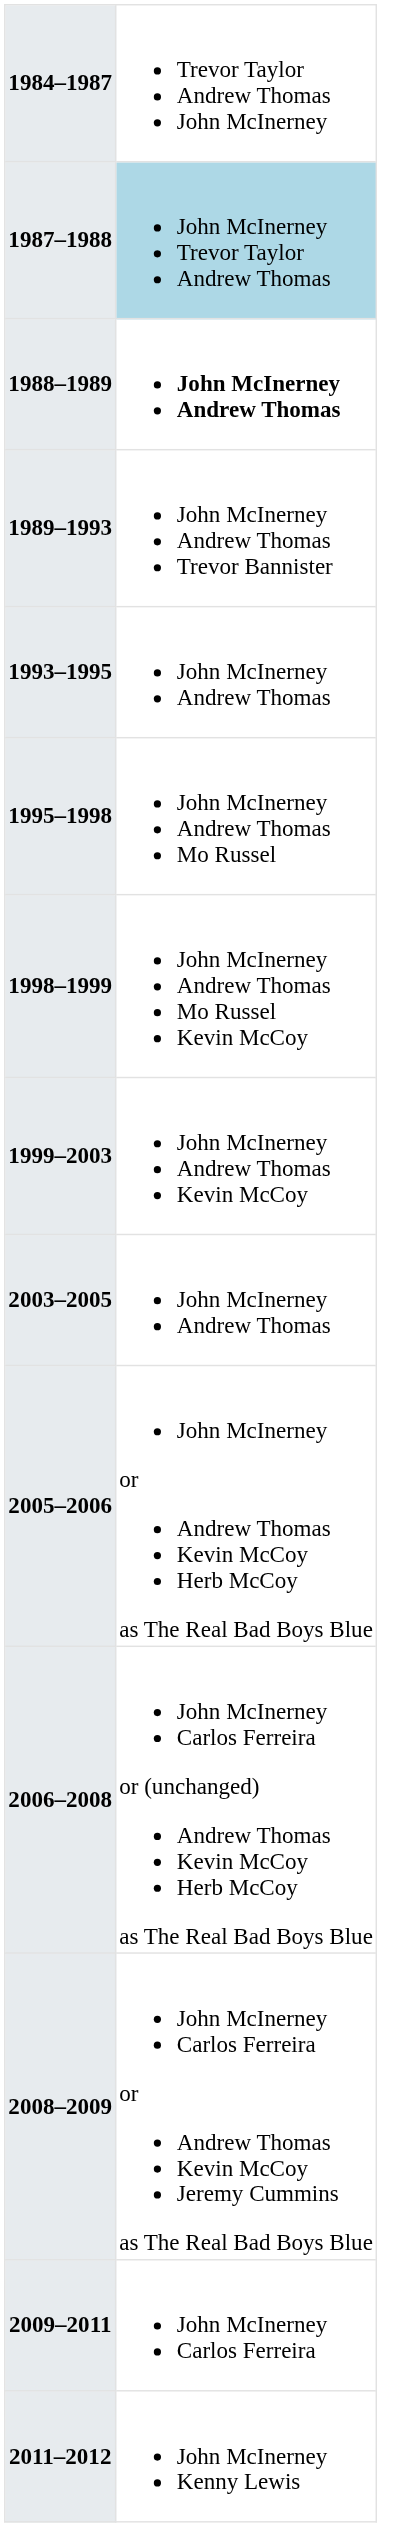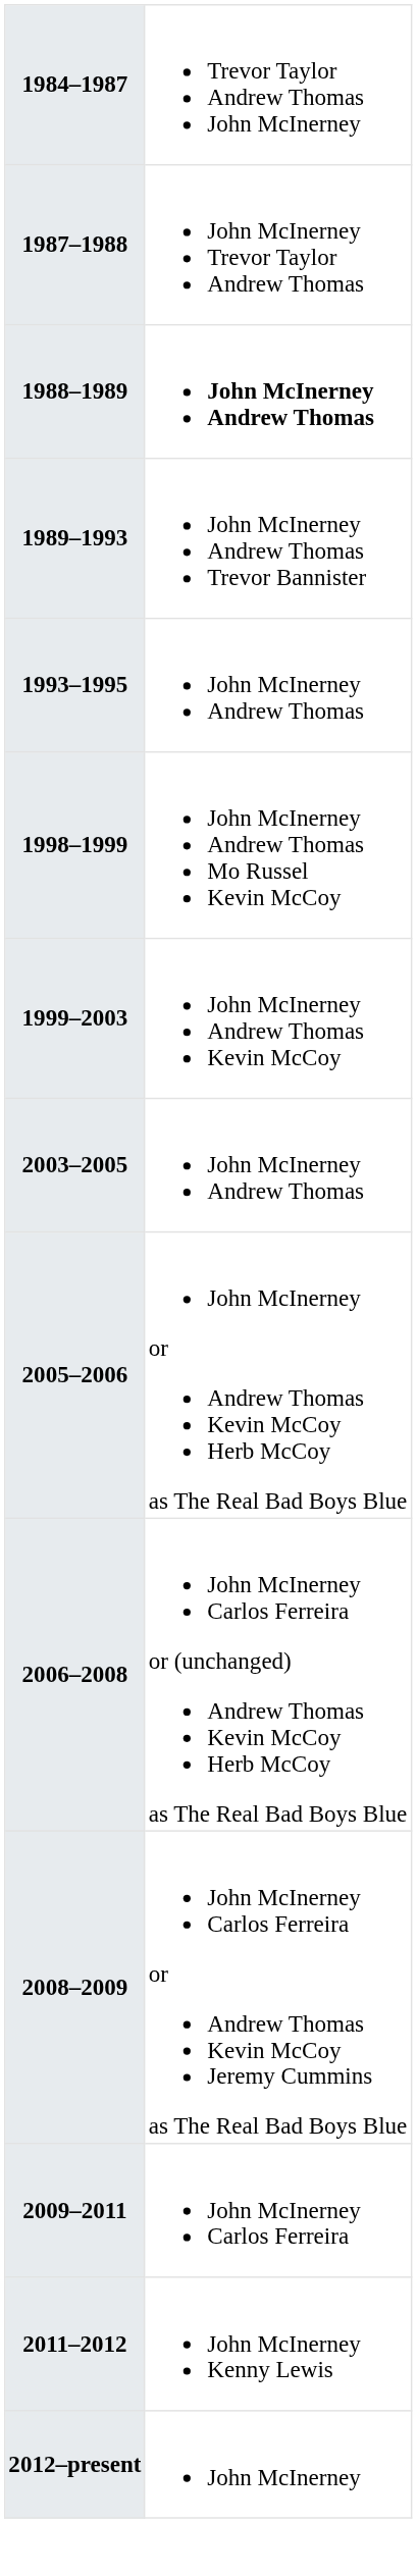1987–1988 | column 2: lightblue background -> no background
- row: 1995–1998 | John McInerney Andrew Thomas Mo Russel
+ row: 2012–present | John McInerney
